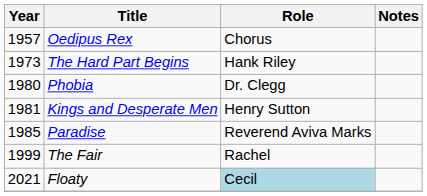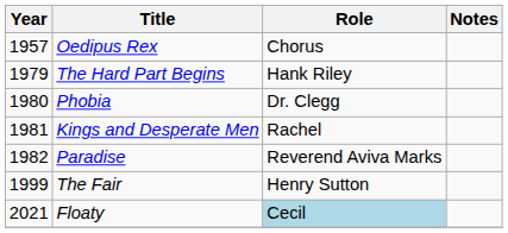The Hard Part Begins | Year: 1973 -> 1979
Kings and Desperate Men | Role: Henry Sutton -> Rachel
Paradise | Year: 1985 -> 1982
The Fair | Role: Rachel -> Henry Sutton
